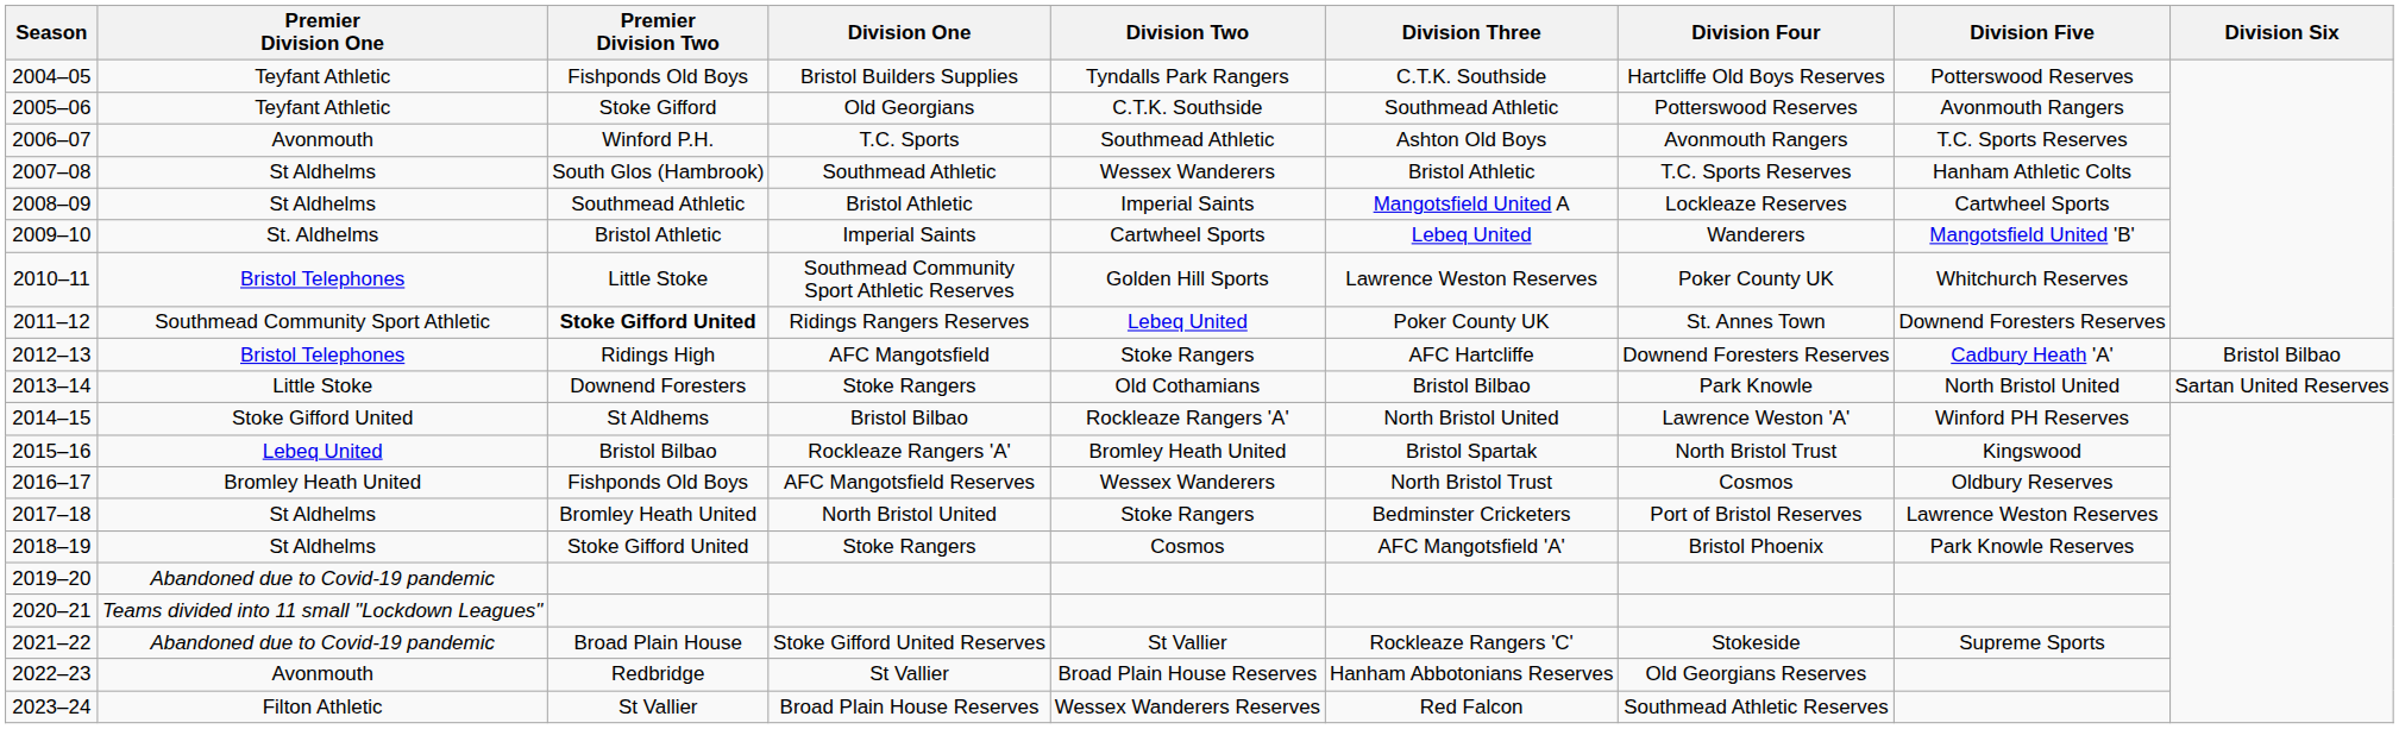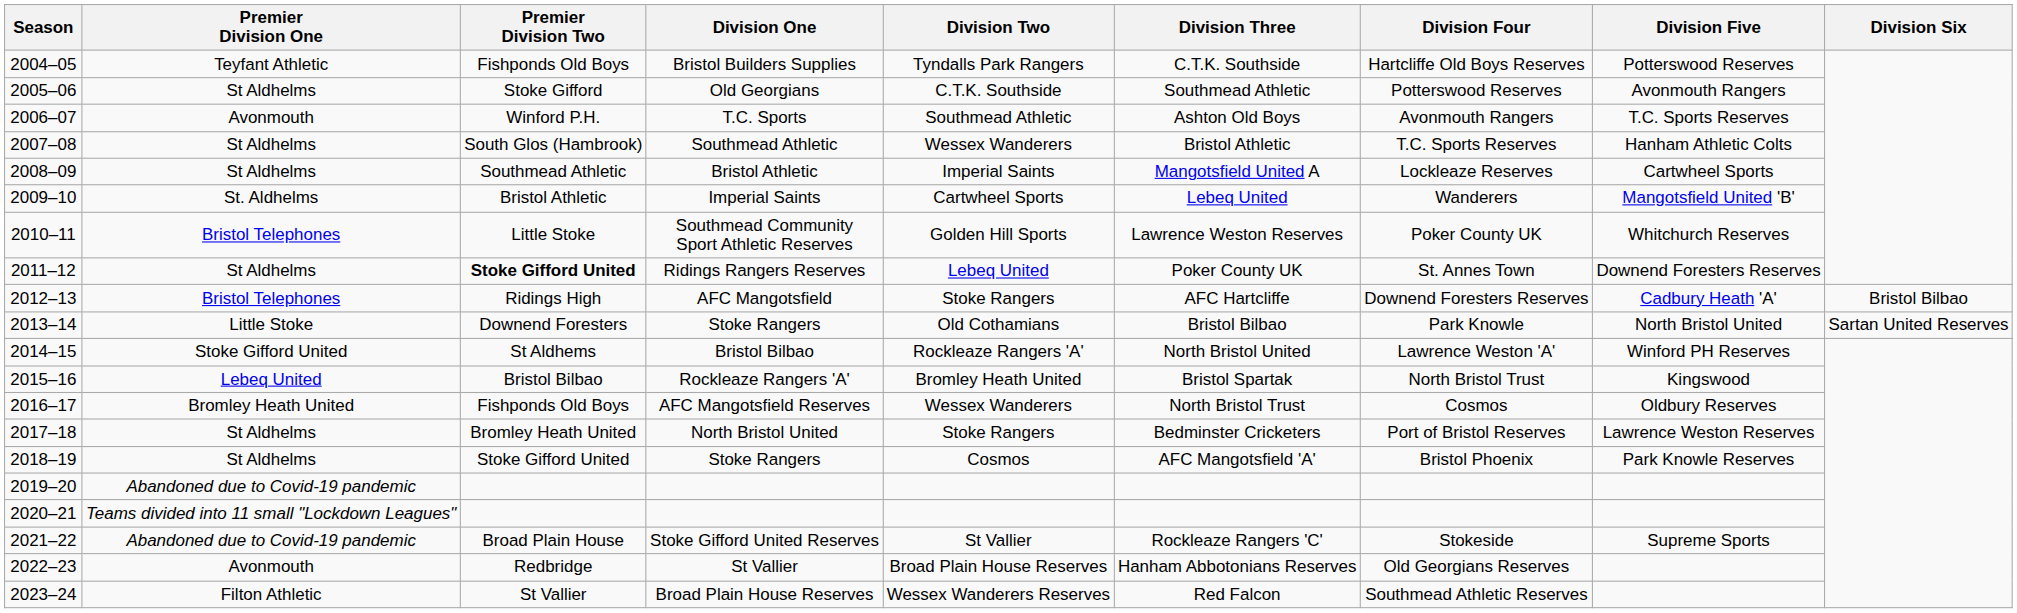Old Georgians | Premier Division One: Teyfant Athletic -> St Aldhelms
Ridings Rangers Reserves | Premier Division One: Southmead Community Sport Athletic -> St Aldhelms
